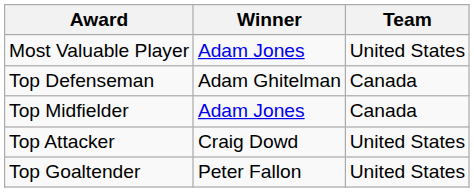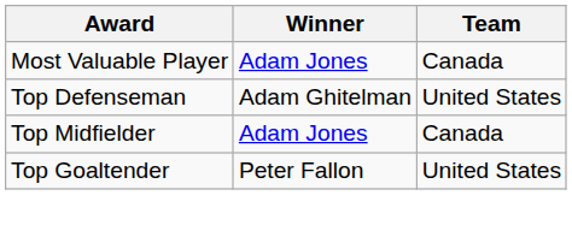Most Valuable Player | Team: United States -> Canada
Top Defenseman | Team: Canada -> United States
- row: Top Attacker | Craig Dowd | United States
